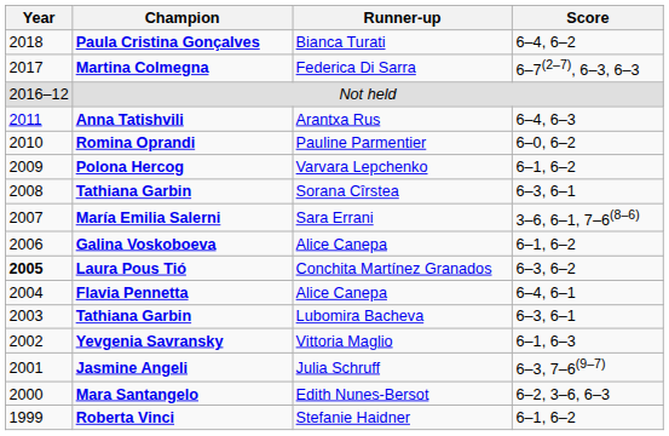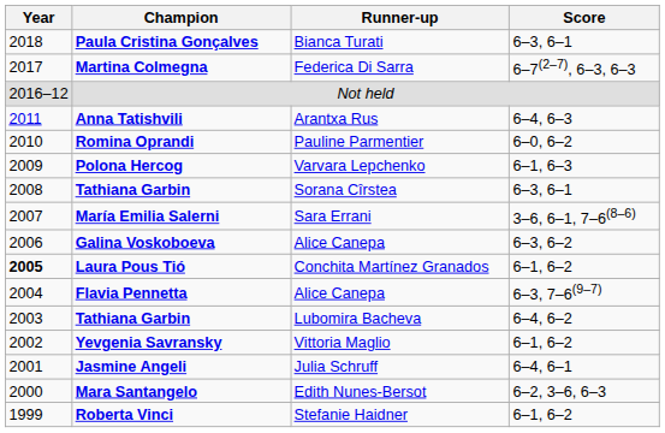Paula Cristina Gonçalves | Score: 6–4, 6–2 -> 6–3, 6–1
Polona Hercog | Score: 6–1, 6–2 -> 6–1, 6–3
Galina Voskoboeva | Score: 6–1, 6–2 -> 6–3, 6–2
Laura Pous Tió | Score: 6–3, 6–2 -> 6–1, 6–2
Flavia Pennetta | Score: 6–4, 6–1 -> 6–3, 7–6(9–7)
Tathiana Garbin / Lubomira Bacheva | Score: 6–3, 6–1 -> 6–4, 6–2
Yevgenia Savransky | Score: 6–1, 6–3 -> 6–1, 6–2
Jasmine Angeli | Score: 6–3, 7–6(9–7) -> 6–4, 6–1
